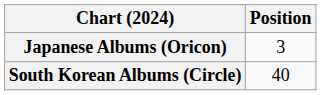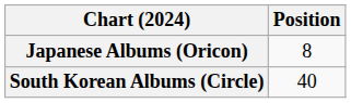Japanese Albums (Oricon) | Position: 3 -> 8
